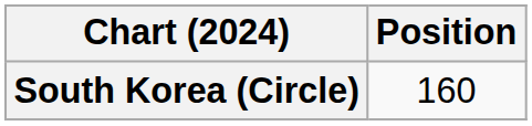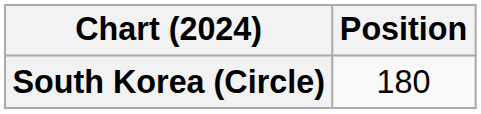South Korea (Circle) | Position: 160 -> 180
